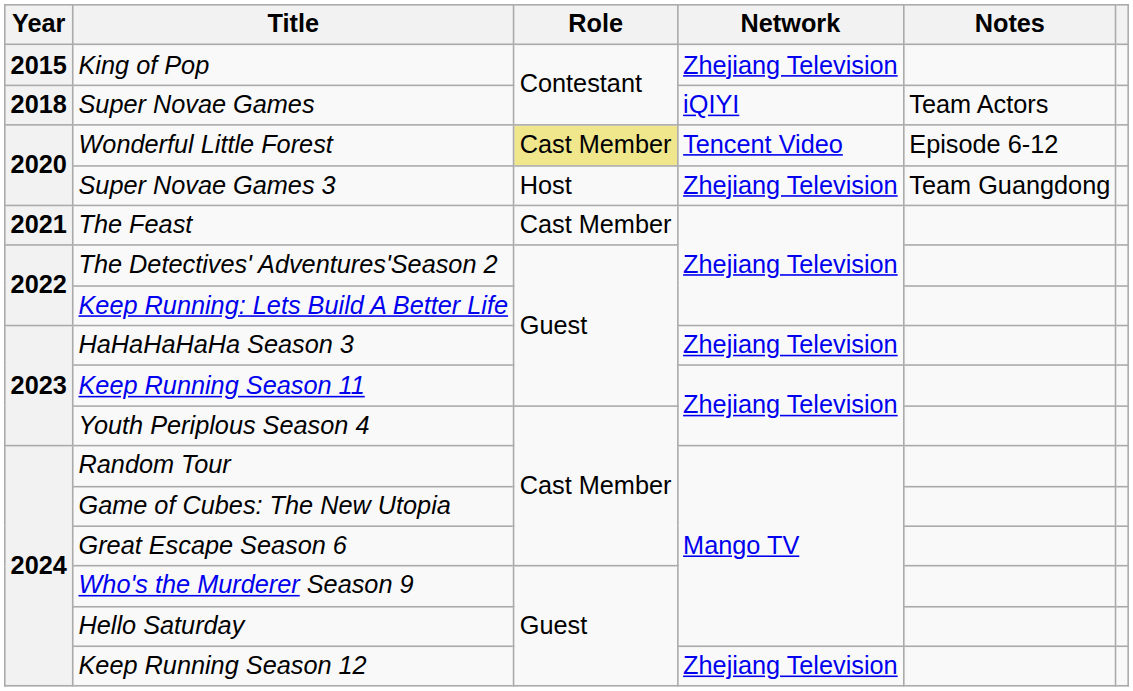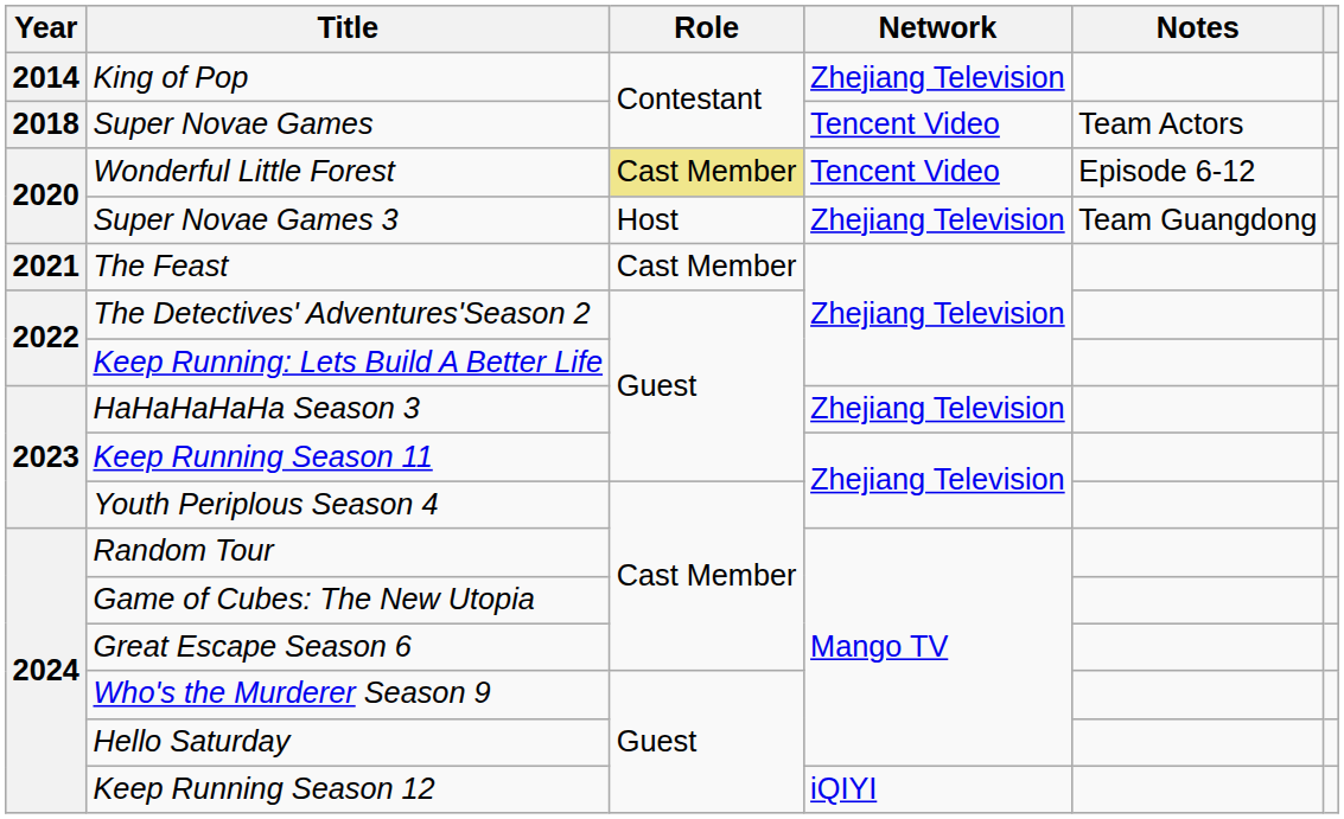King of Pop | Year: 2015 -> 2014
Super Novae Games | Network: iQIYI -> Tencent Video
Keep Running Season 12 | Network: Zhejiang Television -> iQIYI
